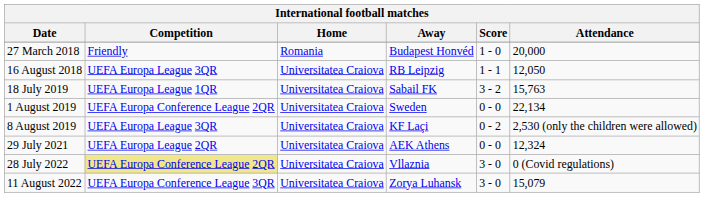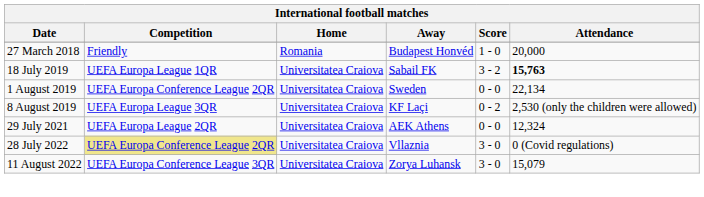- row: 16 August 2018 | UEFA Europa League 3QR | Universitatea Craiova | RB Leipzig | 1 - 1 | 12,050
18 July 2019 | Attendance: normal -> bold
